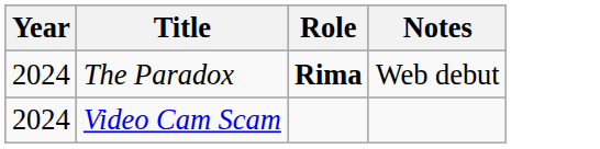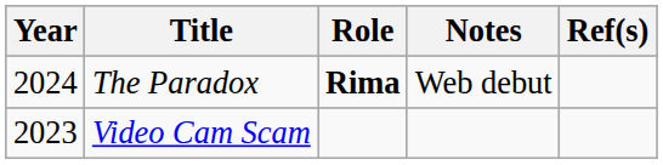+ column: Ref(s)
Video Cam Scam | Year: 2024 -> 2023
